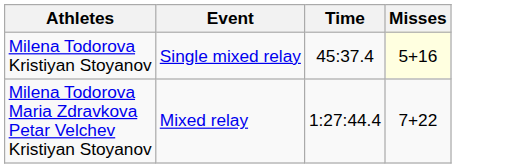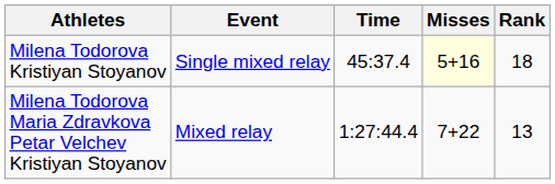+ column: Rank | 18 | 13
